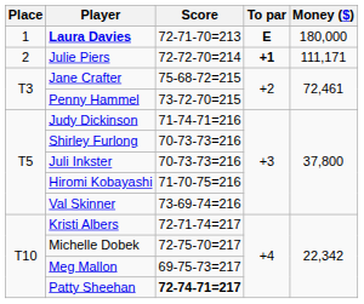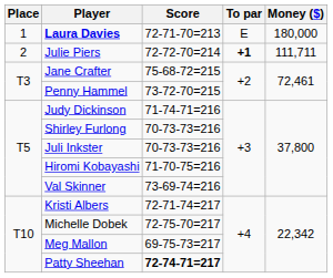Laura Davies | To par: bold -> normal
Julie Piers | Money ($): 111,171 -> 111,711
